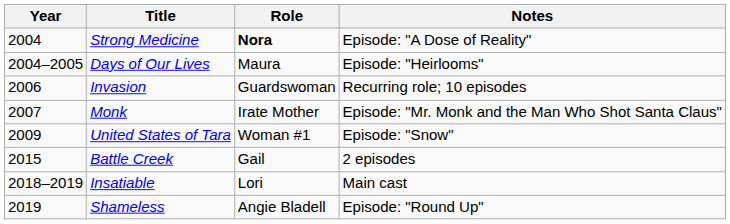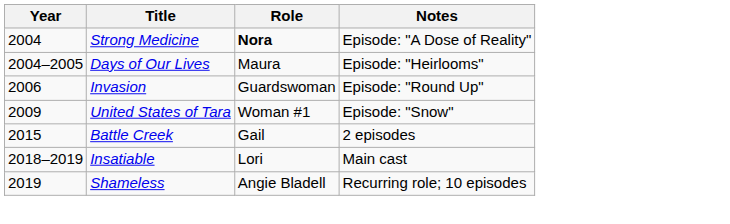Invasion | Notes: Recurring role; 10 episodes -> Episode: "Round Up"
- row: 2007 | Monk | Irate Mother | Episode: "Mr. Monk and the Man Who Shot Santa Claus"
Shameless | Notes: Episode: "Round Up" -> Recurring role; 10 episodes
